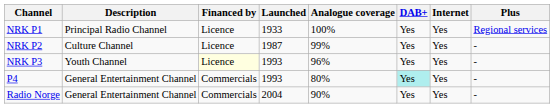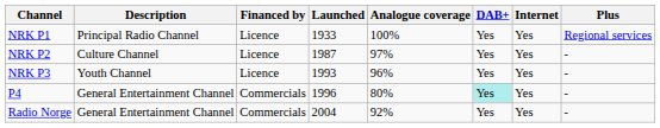NRK P2 | Analogue coverage: 99% -> 97%
NRK P3 | Financed by: lightyellow background -> no background
P4 | Launched: 1993 -> 1996
Radio Norge | Analogue coverage: 90% -> 92%
